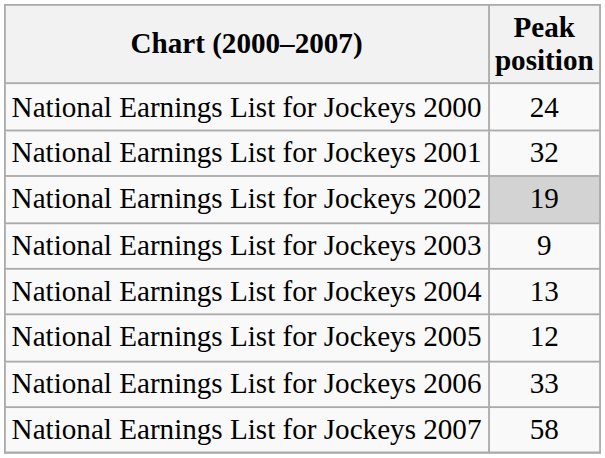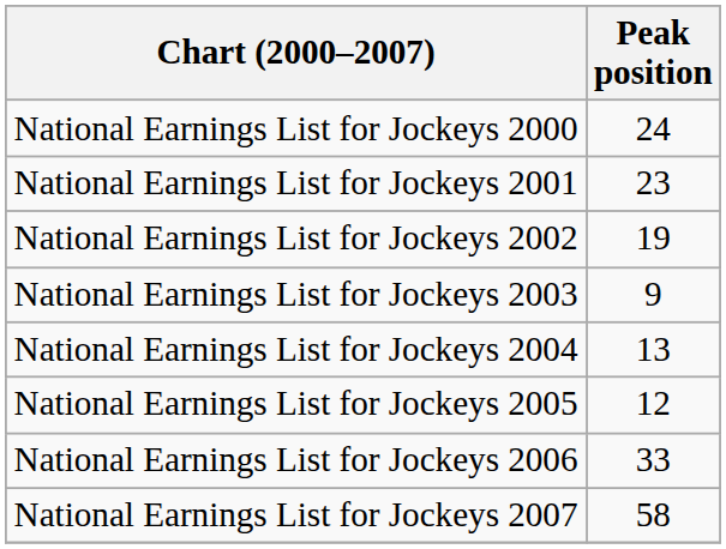National Earnings List for Jockeys 2001 | Peak position: 32 -> 23
National Earnings List for Jockeys 2002 | Peak position: lightgrey background -> no background
